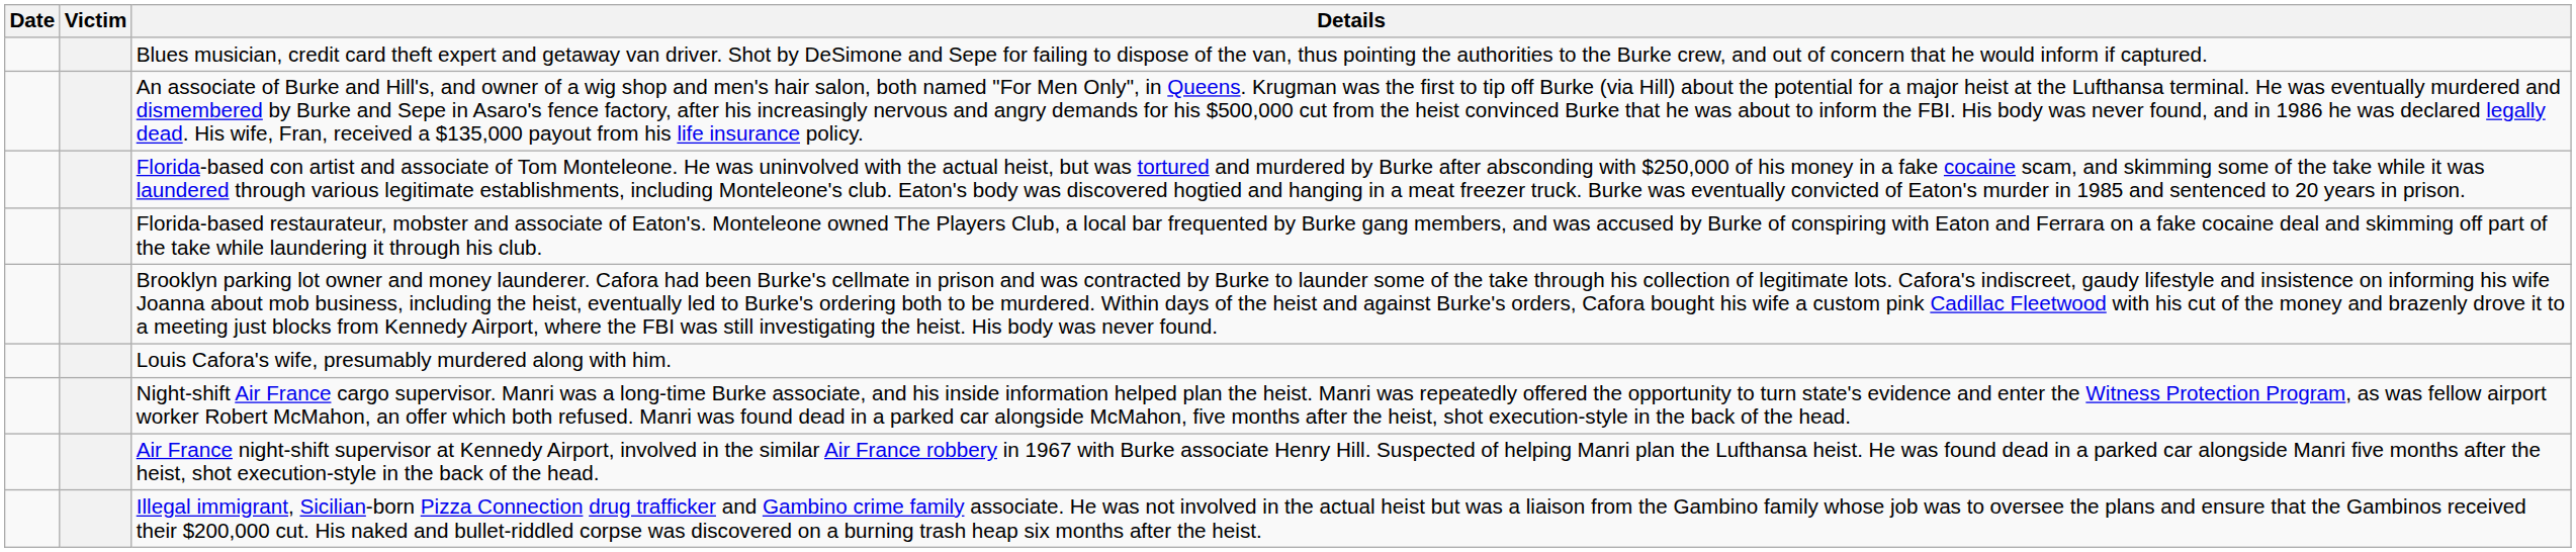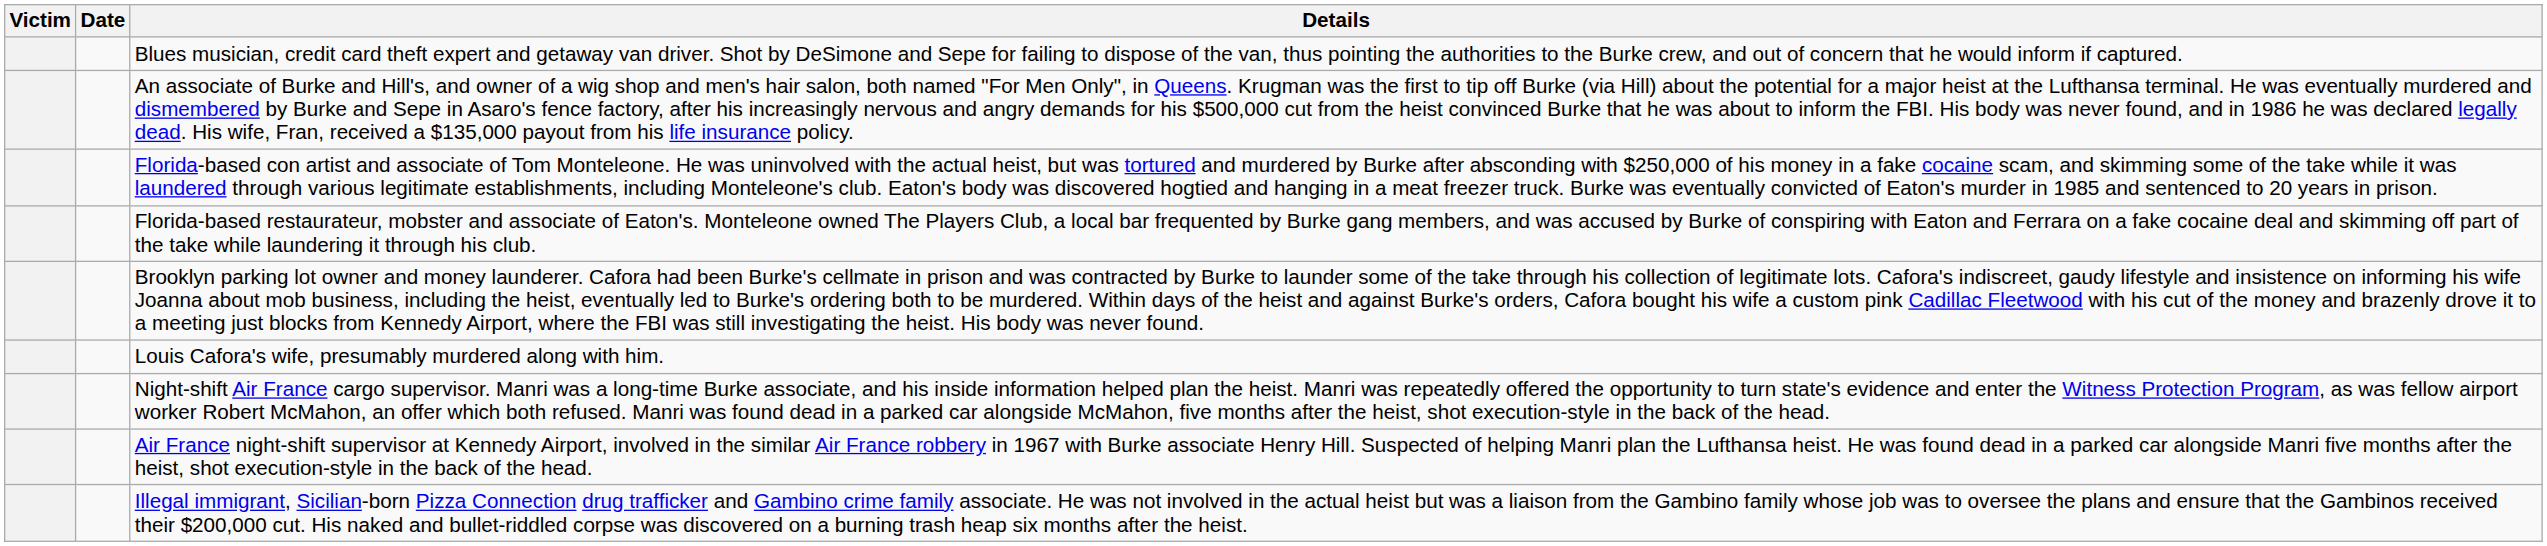columns swapped: Victim <-> Date
